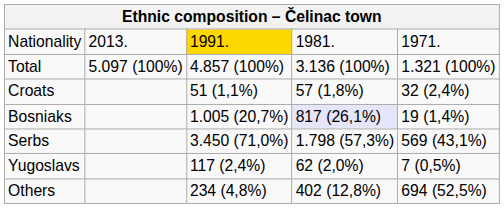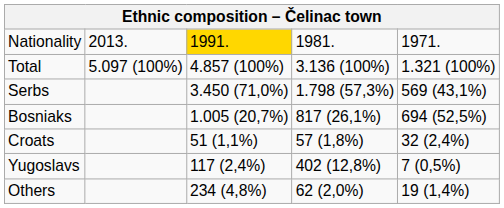rows swapped: Serbs <-> Croats
Bosniaks | column 4: lavender background -> no background
Bosniaks | column 5: 19 (1,4%) -> 694 (52,5%)
Yugoslavs | column 4: 62 (2,0%) -> 402 (12,8%)
Others | column 4: 402 (12,8%) -> 62 (2,0%)
Others | column 5: 694 (52,5%) -> 19 (1,4%)
